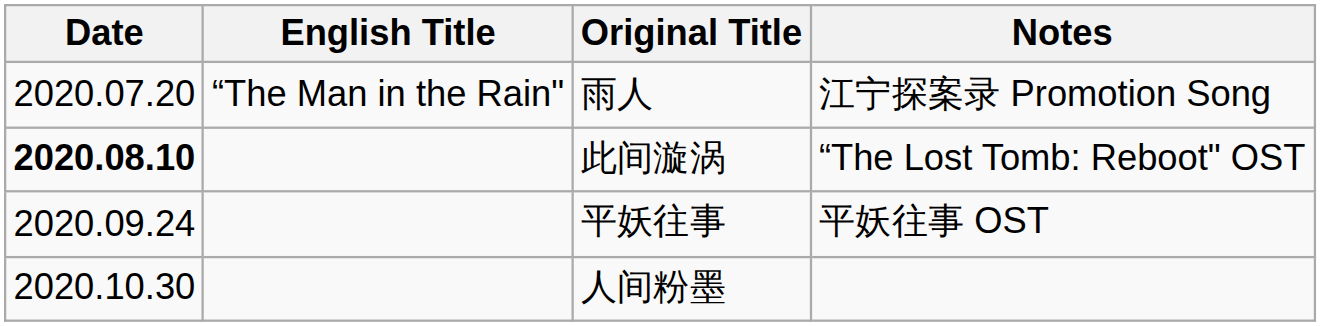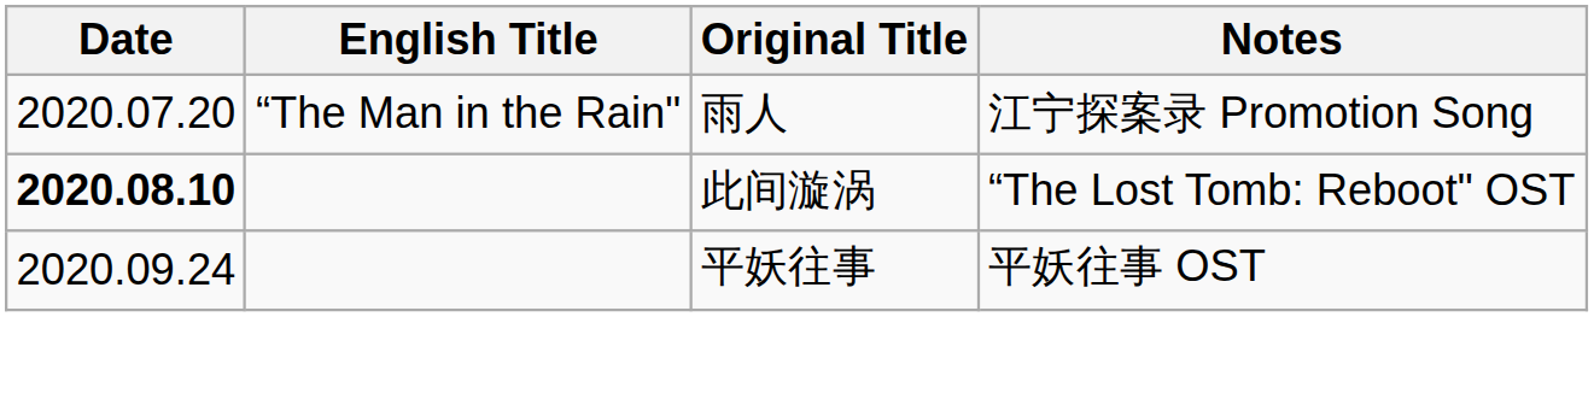- row: 2020.10.30 | 人间粉墨
